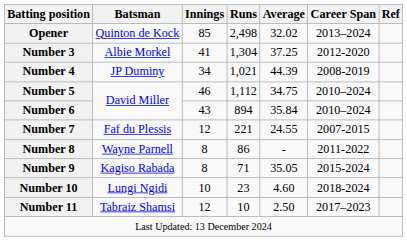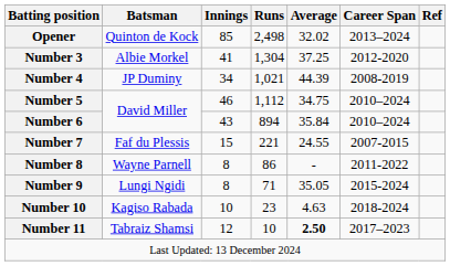Number 7 | Innings: 12 -> 15
Number 9 | Batsman: Kagiso Rabada -> Lungi Ngidi
Number 10 | Batsman: Lungi Ngidi -> Kagiso Rabada
Number 10 | Average: 4.60 -> 4.63
Number 11 | Average: normal -> bold
